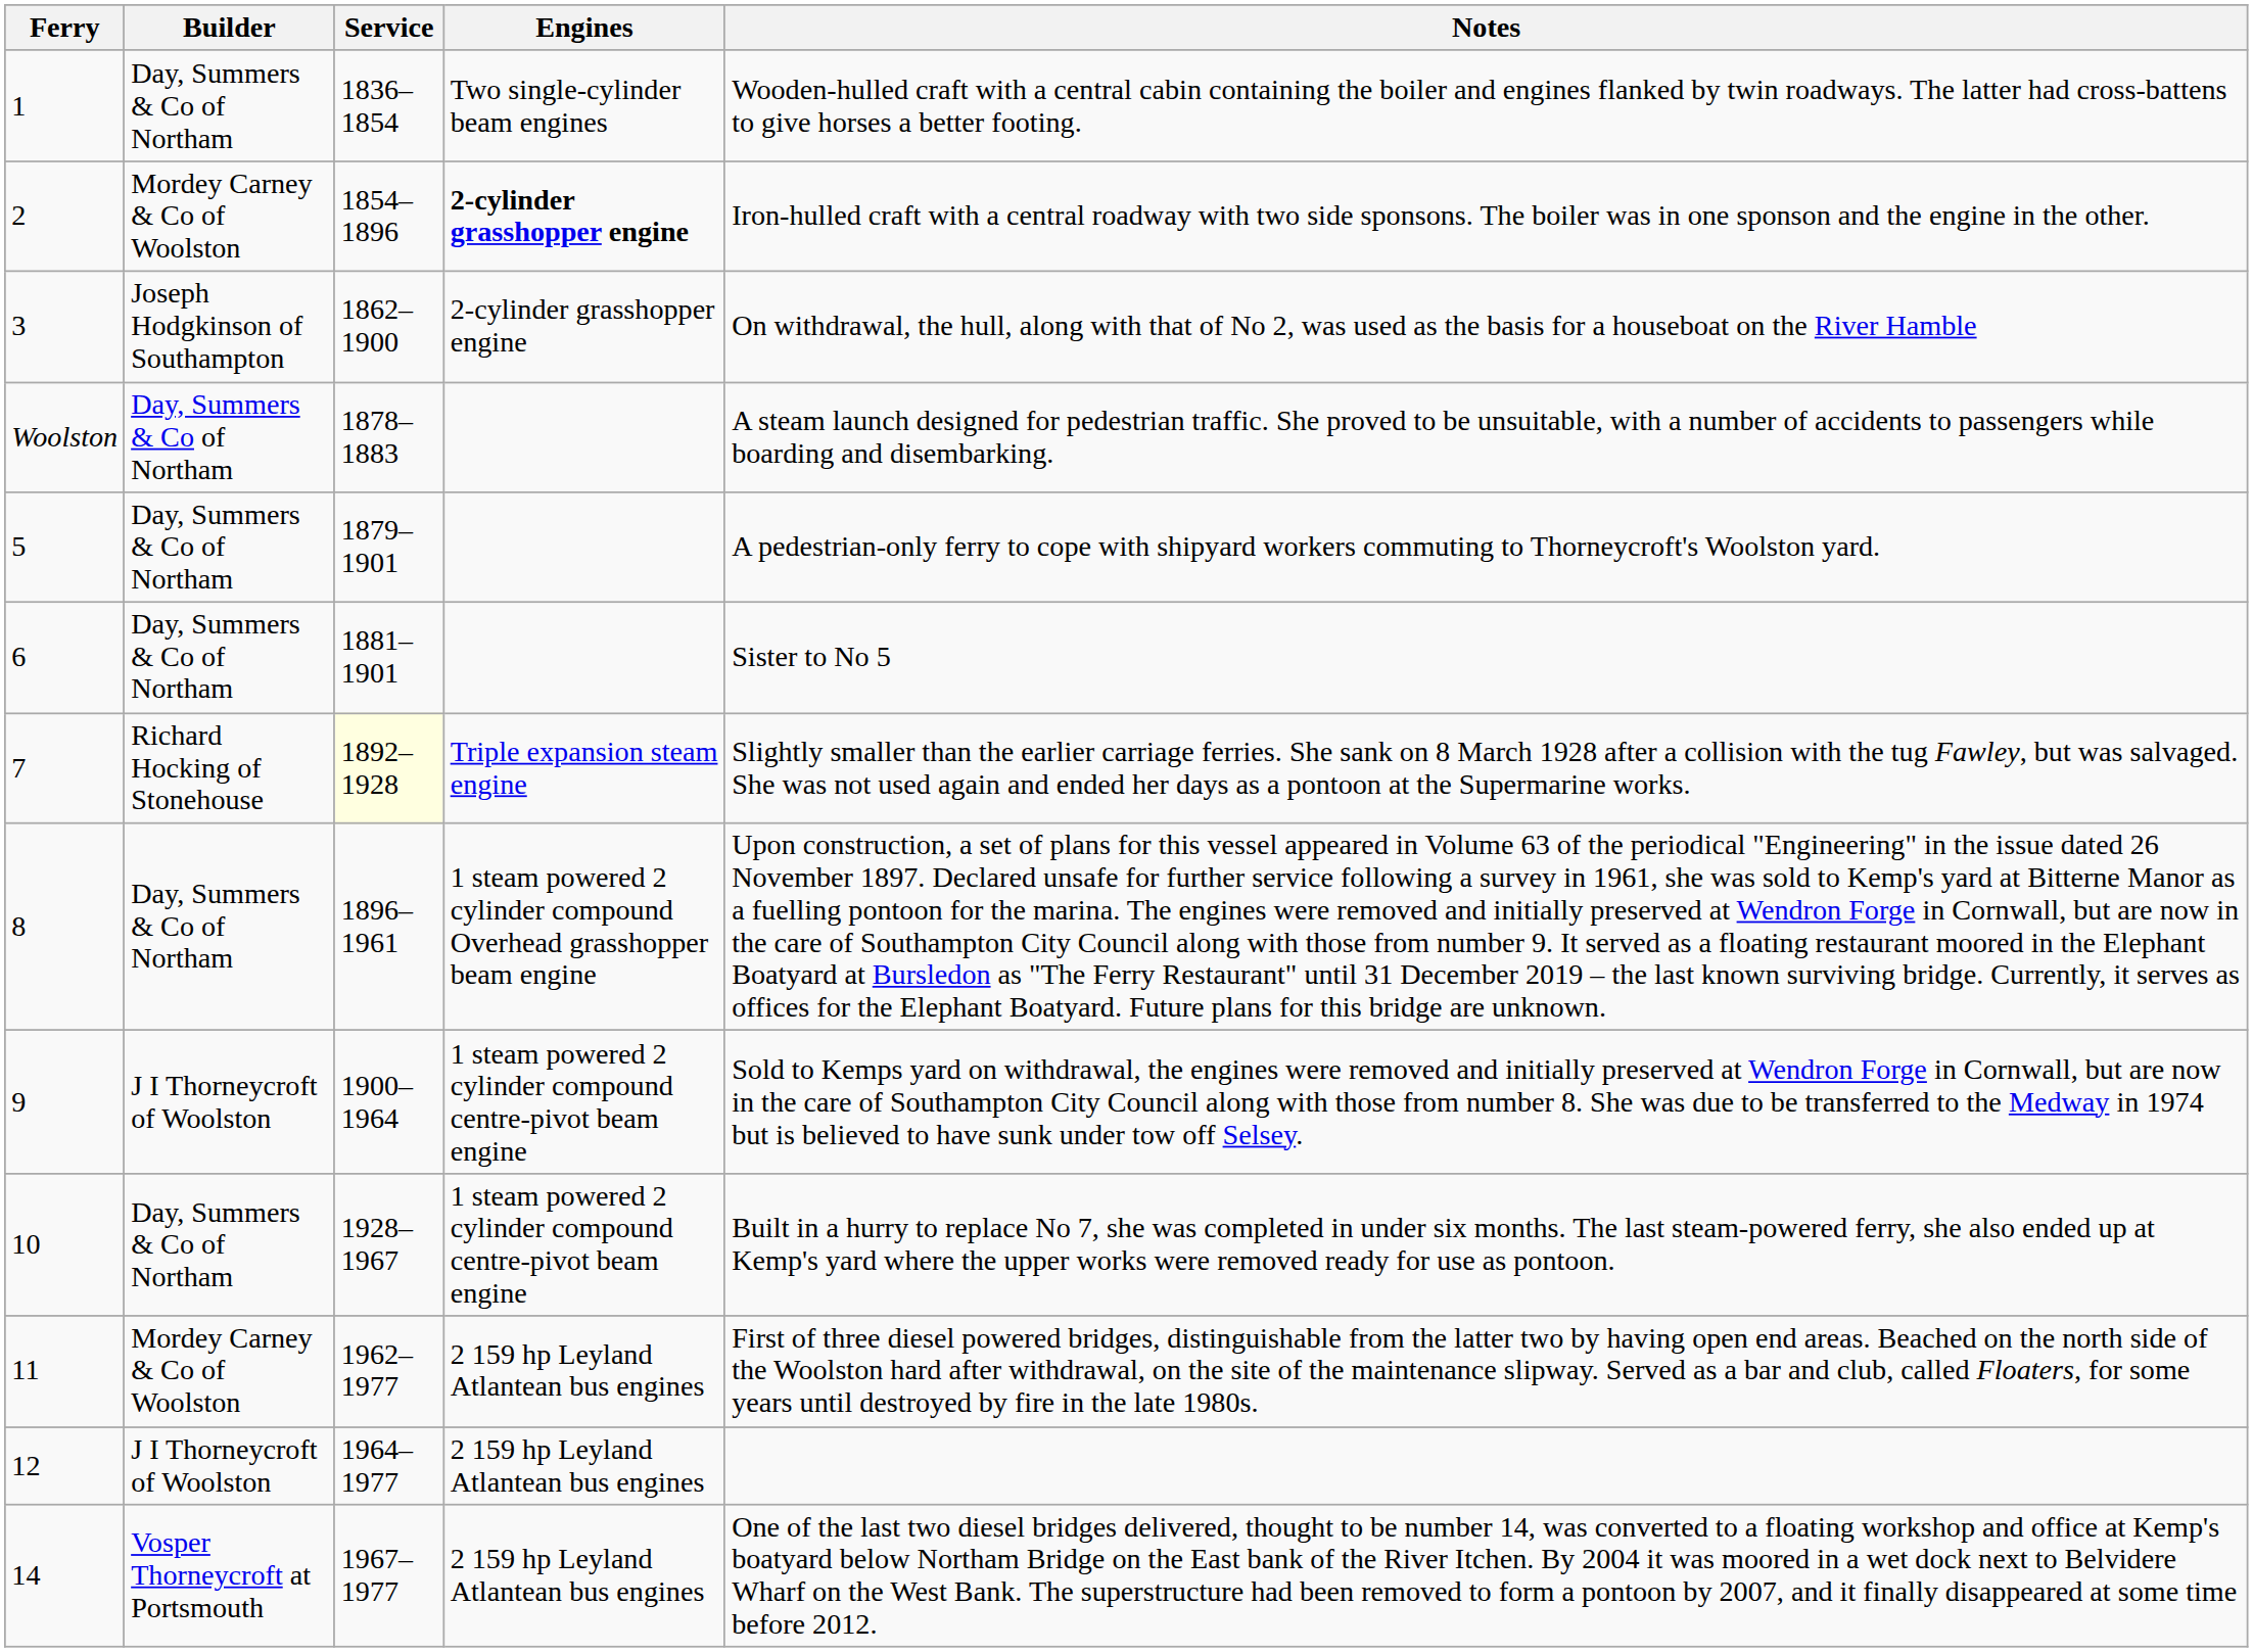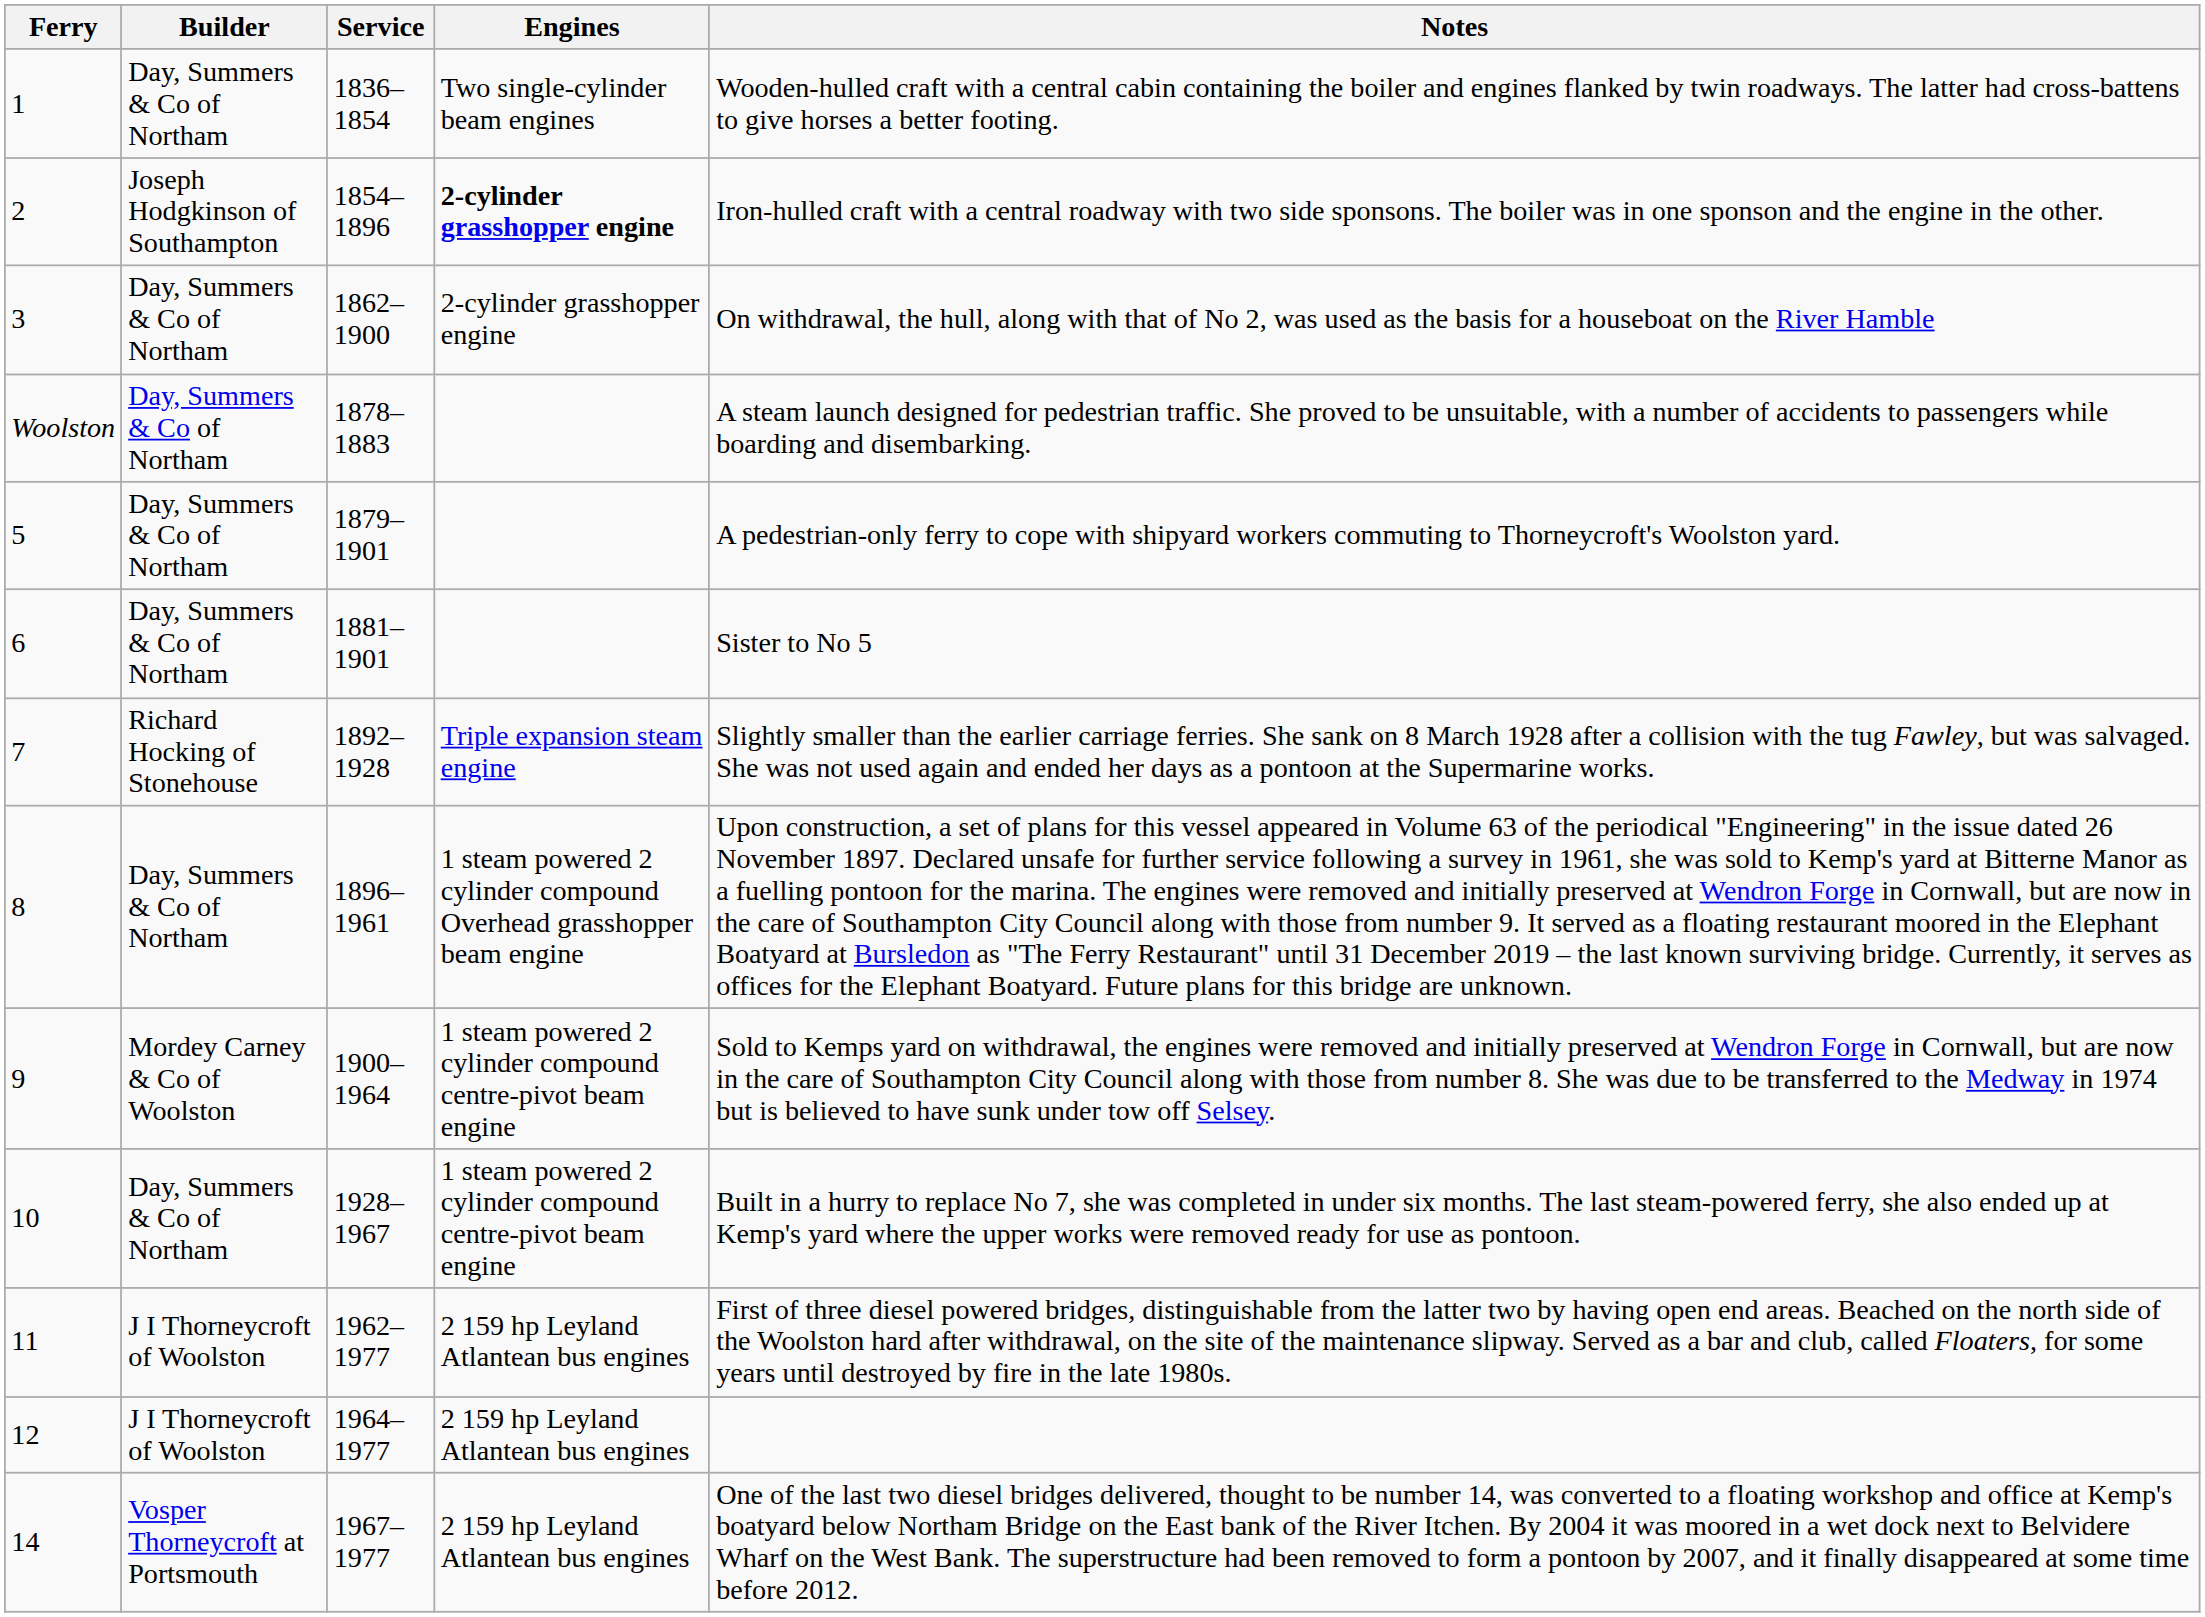2 | Builder: Mordey Carney & Co of Woolston -> Joseph Hodgkinson of Southampton
3 | Builder: Joseph Hodgkinson of Southampton -> Day, Summers & Co of Northam
7 | Service: lightyellow background -> no background
9 | Builder: J I Thorneycroft of Woolston -> Mordey Carney & Co of Woolston
11 | Builder: Mordey Carney & Co of Woolston -> J I Thorneycroft of Woolston
